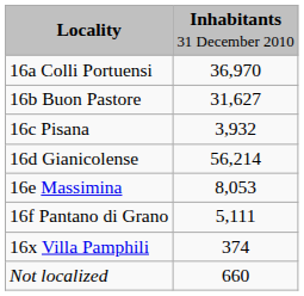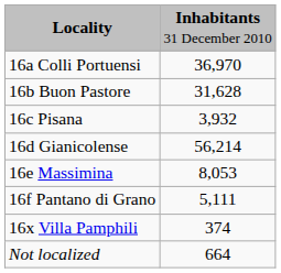16b Buon Pastore | column 2: 31,627 -> 31,628
Not localized | column 2: 660 -> 664
